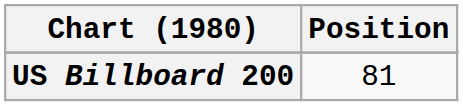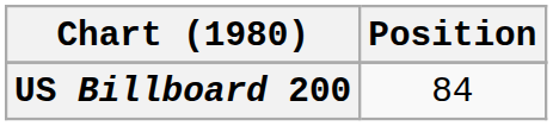US Billboard 200 | Position: 81 -> 84
